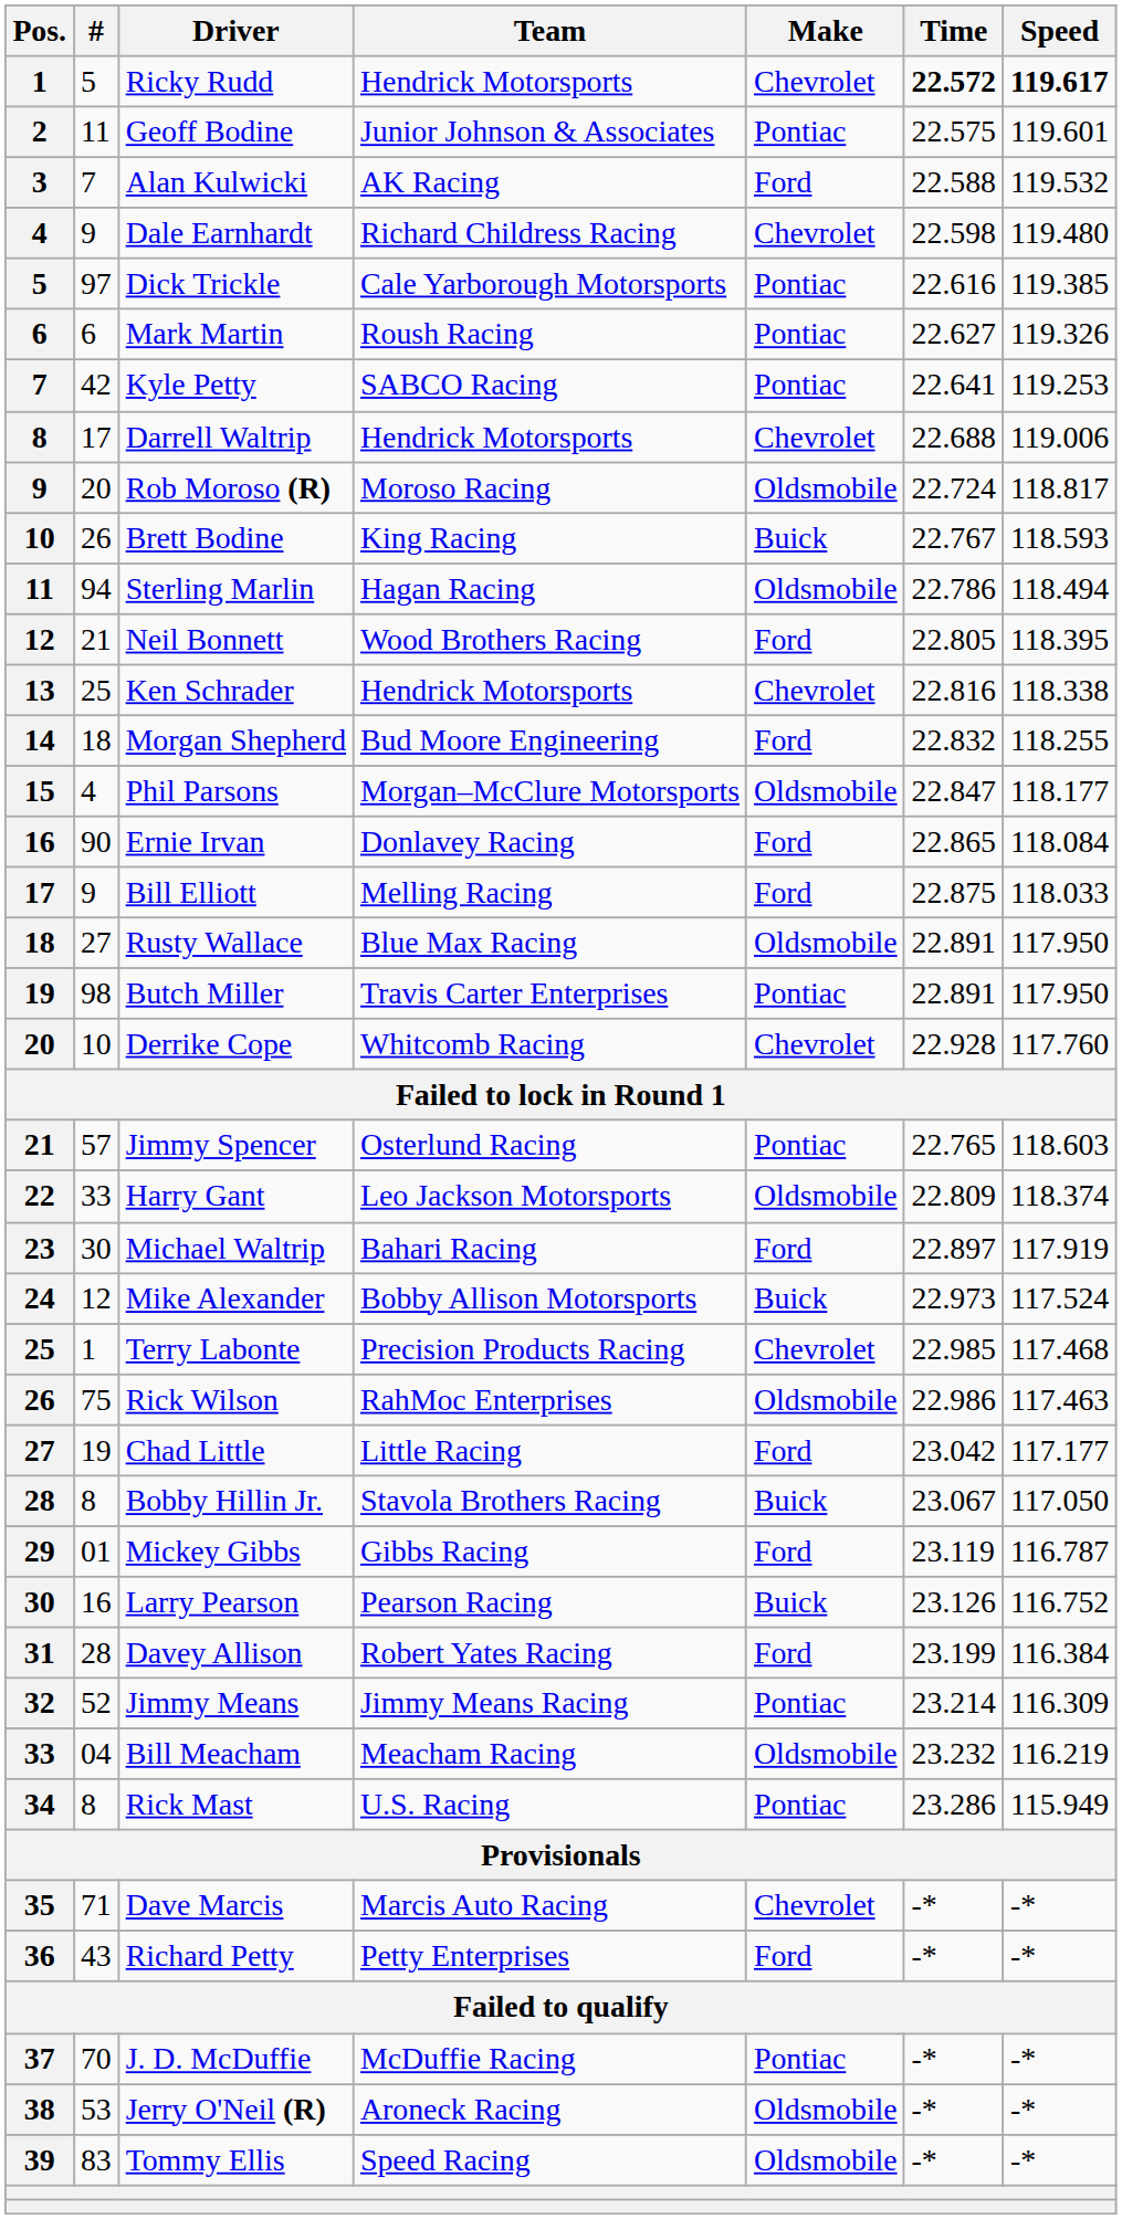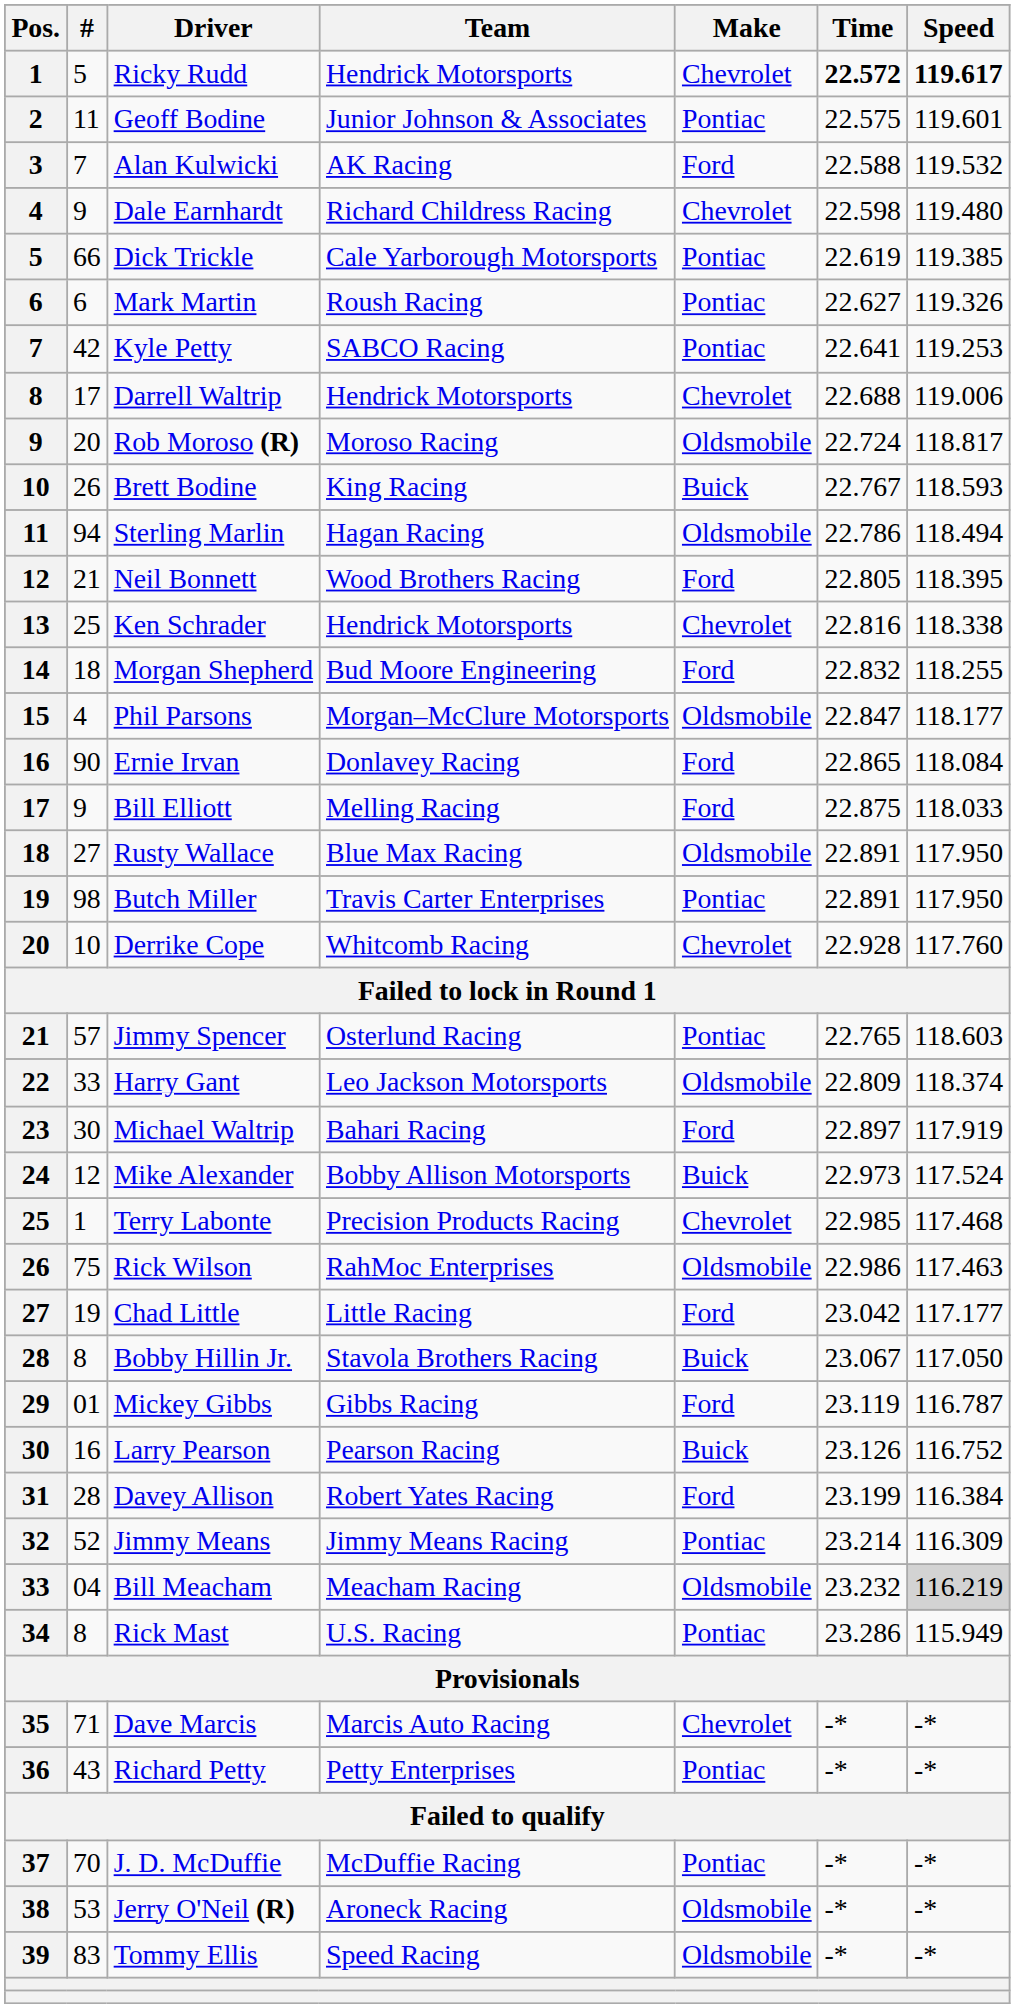Dick Trickle | #: 97 -> 66
Dick Trickle | Time: 22.616 -> 22.619
Bill Meacham | Speed: no background -> lightgrey background
Richard Petty | Make: Ford -> Pontiac
